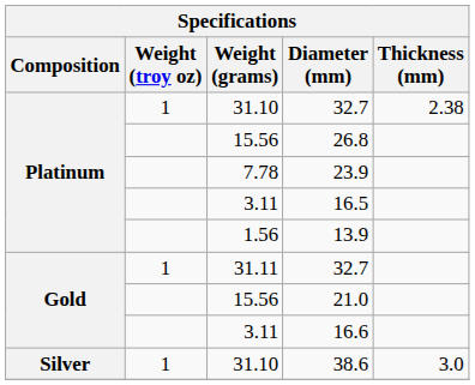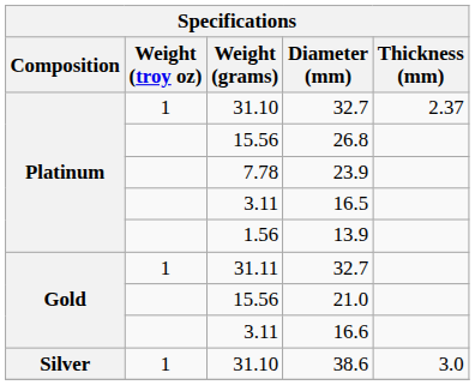Platinum / 31.10 | Thickness (mm): 2.38 -> 2.37
